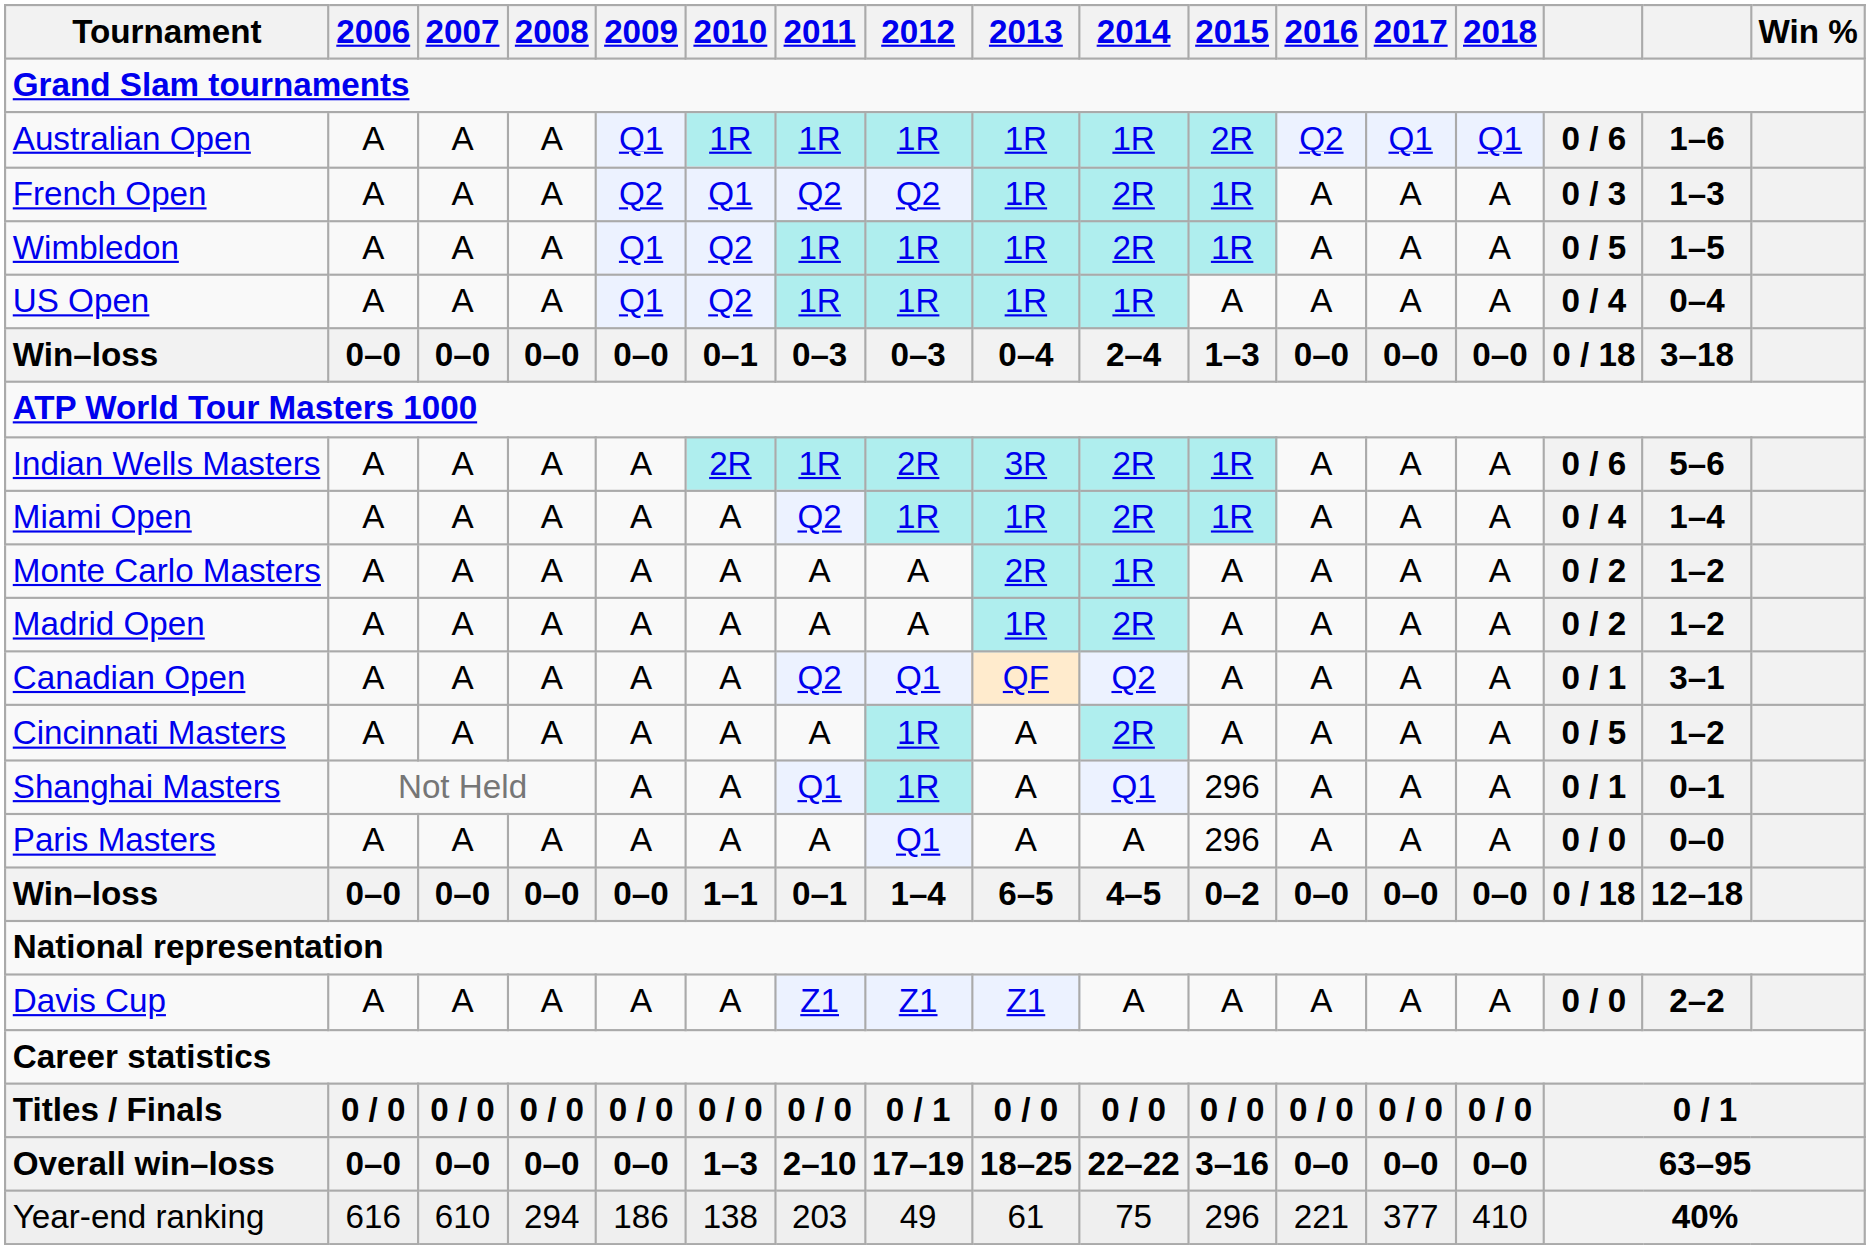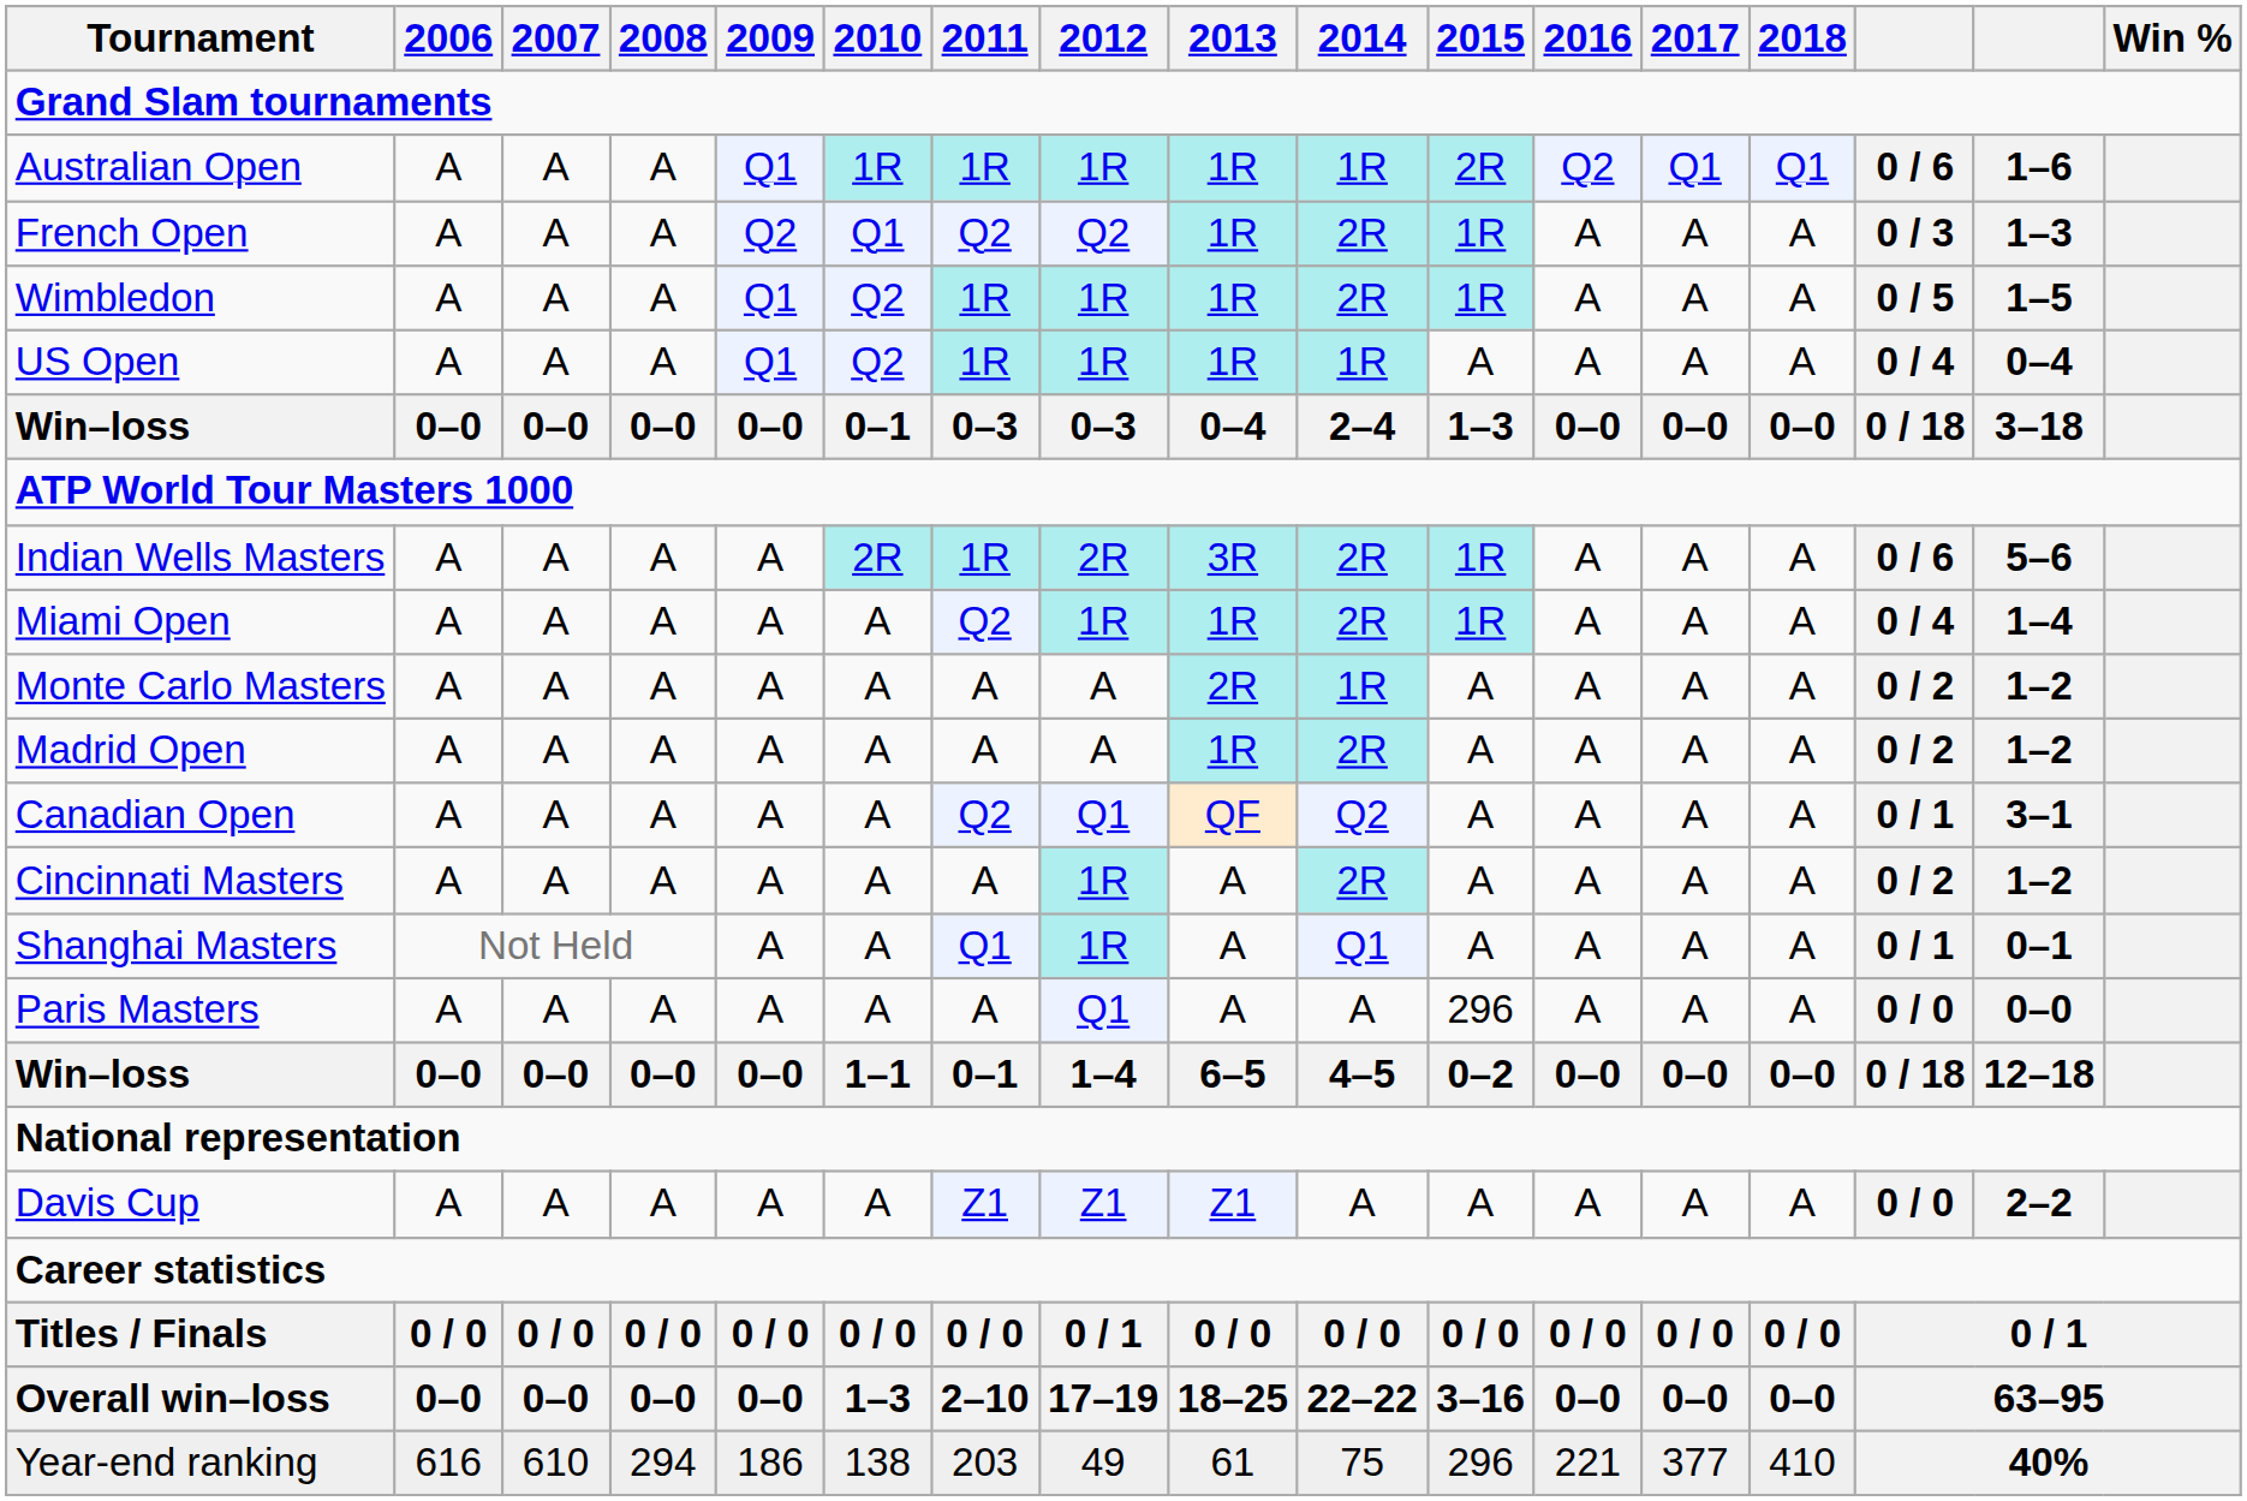Cincinnati Masters | column 15: 0 / 5 -> 0 / 2
Shanghai Masters | 2015: 296 -> A
